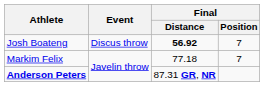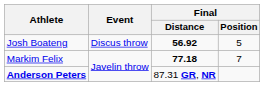Josh Boateng | Final / Position: 7 -> 5
Markim Felix | Final / Distance: normal -> bold
